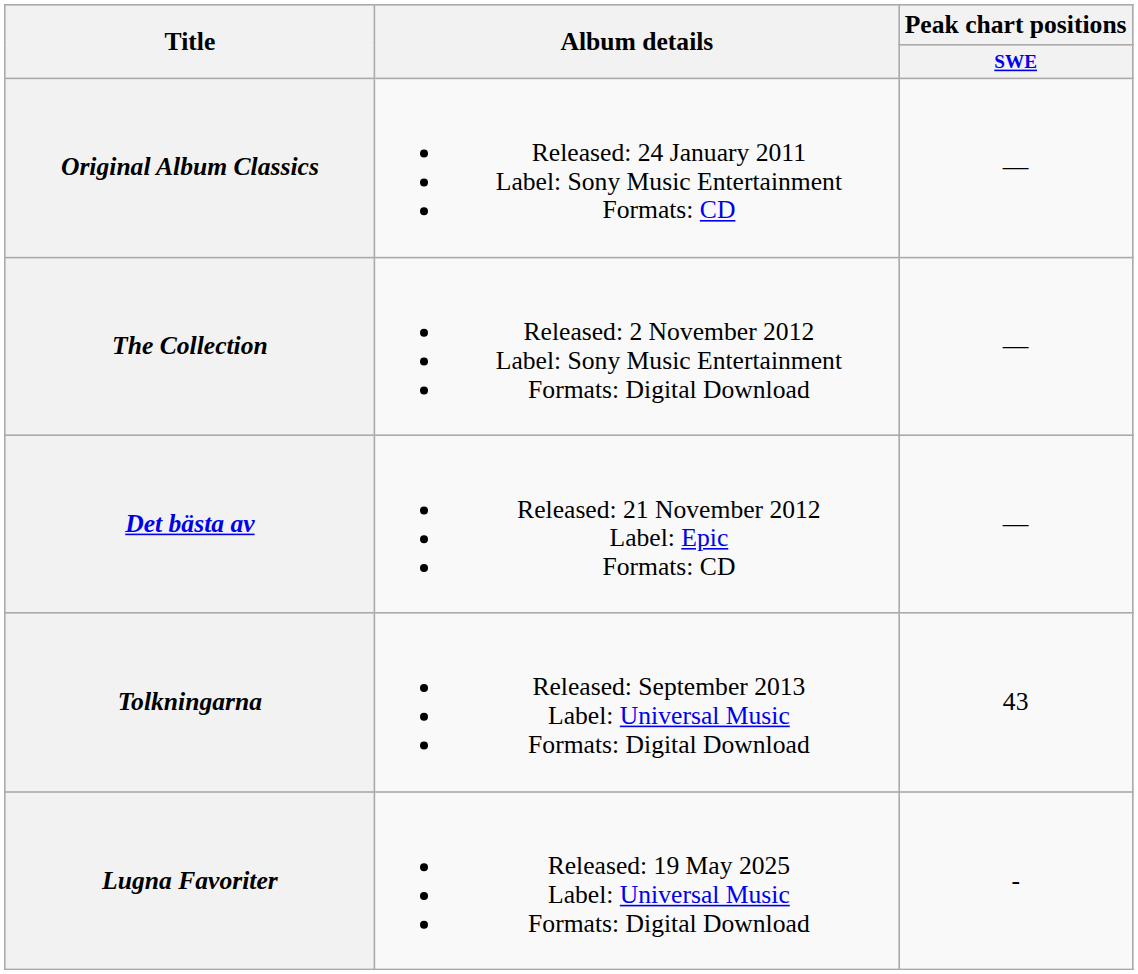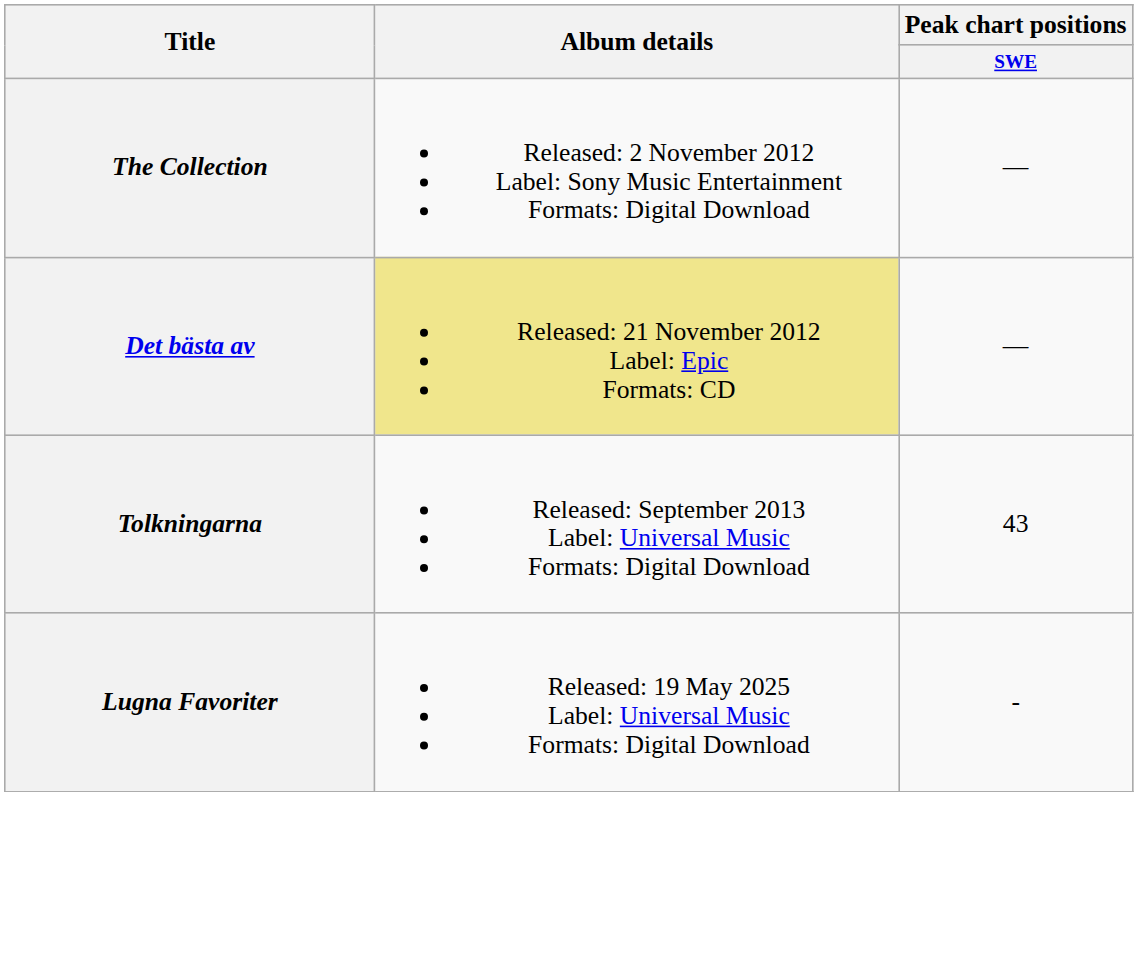- row: Original Album Classics | Released: 24 January 2011 Label: Sony Music Entertainment Formats: CD | —
Det bästa av | Album details: no background -> khaki background
